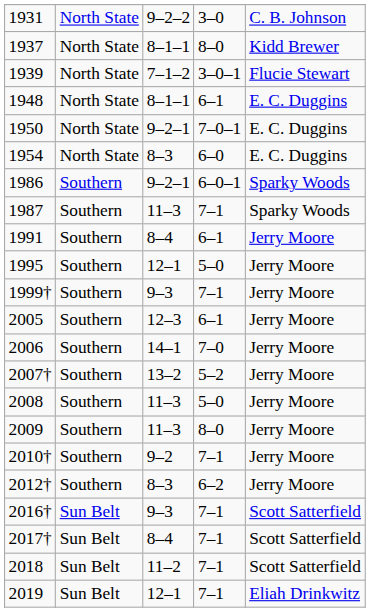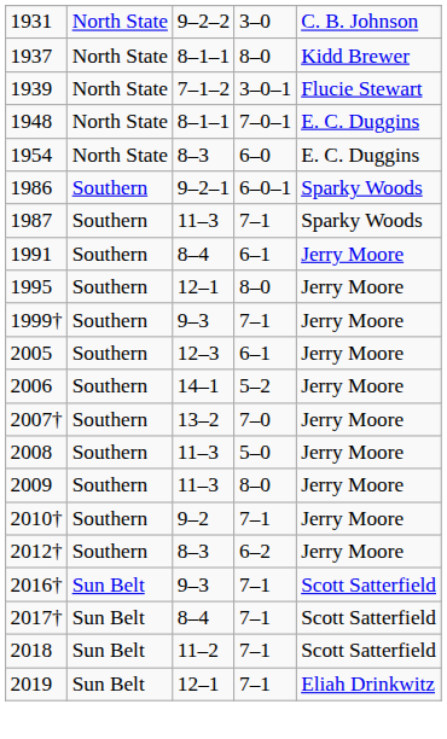1948 | column 4: 6–1 -> 7–0–1
- row: 1950 | North State | 9–2–1 | 7–0–1 | E. C. Duggins
1995 | column 4: 5–0 -> 8–0
2006 | column 4: 7–0 -> 5–2
2007† | column 4: 5–2 -> 7–0
